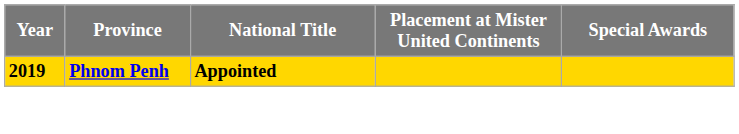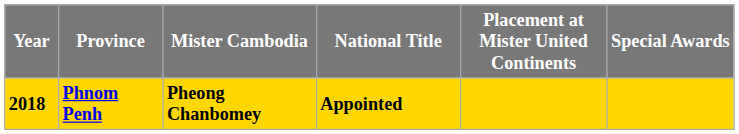+ column: Mister Cambodia | Pheong Chanbomey
Phnom Penh | Year: 2019 -> 2018
